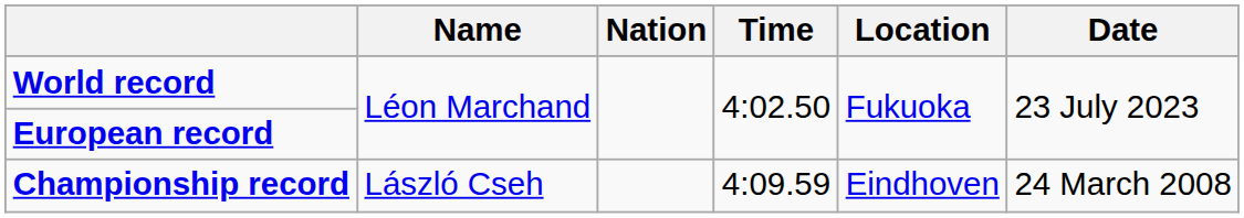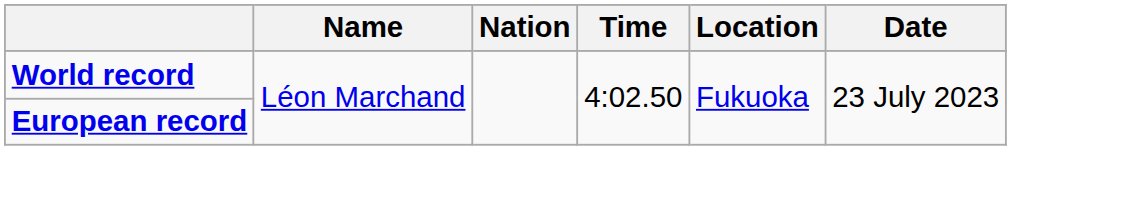- row: Championship record | László Cseh | 4:09.59 | Eindhoven | 24 March 2008
